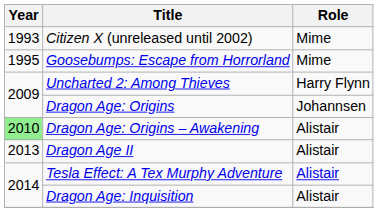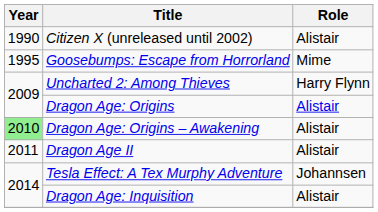Citizen X (unreleased until 2002) | Year: 1993 -> 1990
Citizen X (unreleased until 2002) | Role: Mime -> Alistair
Dragon Age: Origins | Role: Johannsen -> Alistair
Dragon Age II | Year: 2013 -> 2011
Tesla Effect: A Tex Murphy Adventure | Role: Alistair -> Johannsen
